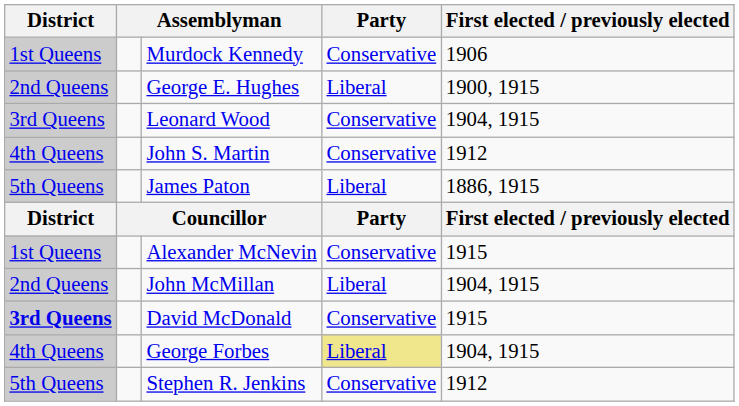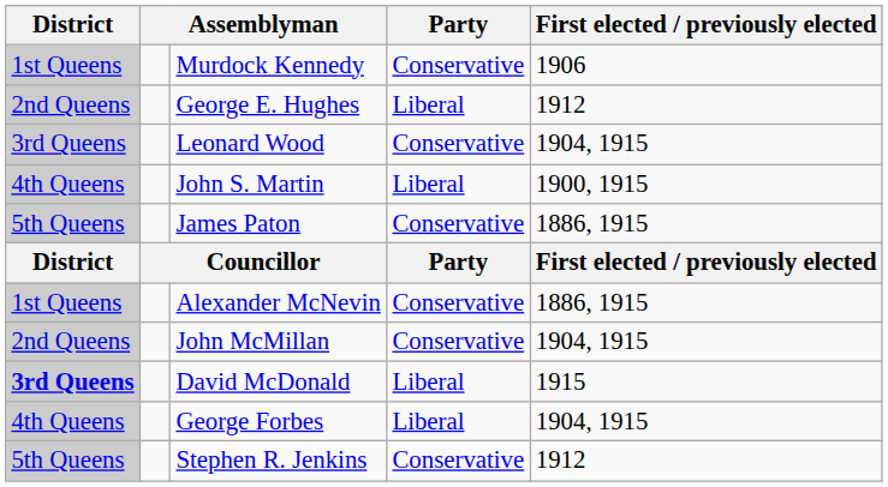George E. Hughes | First elected / previously elected: 1900, 1915 -> 1912
John S. Martin | Party: Conservative -> Liberal
John S. Martin | First elected / previously elected: 1912 -> 1900, 1915
James Paton | Party: Liberal -> Conservative
Alexander McNevin | First elected / previously elected: 1915 -> 1886, 1915
John McMillan | Party: Liberal -> Conservative
David McDonald | Party: Conservative -> Liberal
George Forbes | Party: khaki background -> no background
